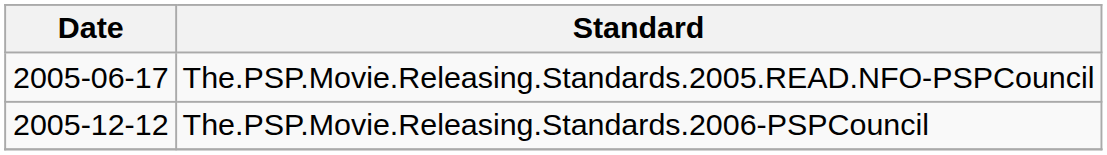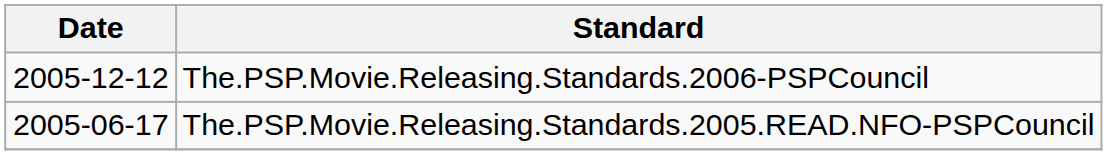rows swapped: The.PSP.Movie.Releasing.Standards.2005.READ.NFO-PSPCouncil <-> The.PSP.Movie.Releasing.Standards.2006-PSPCouncil
